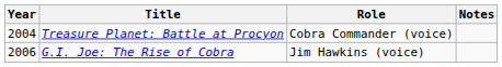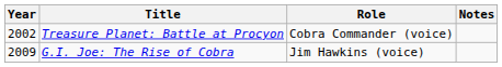Treasure Planet: Battle at Procyon | Year: 2004 -> 2002
G.I. Joe: The Rise of Cobra | Year: 2006 -> 2009
